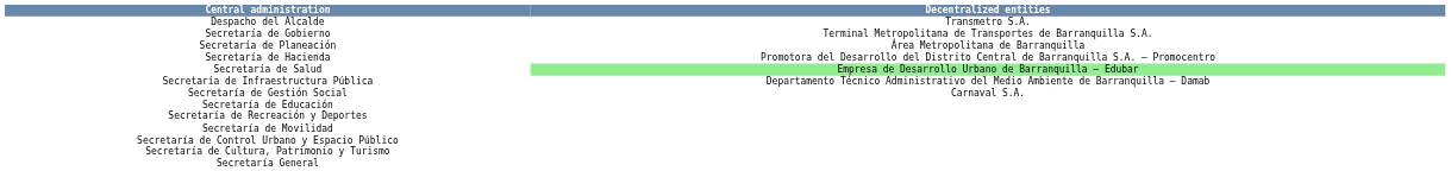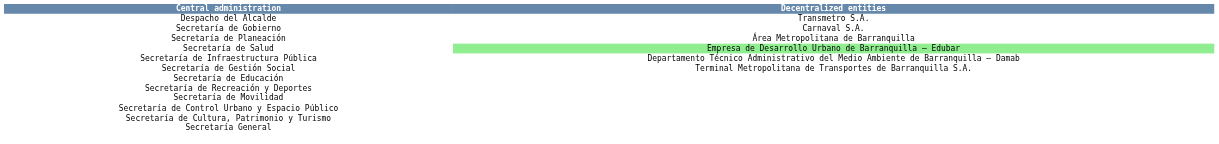Secretaría de Gobierno | Decentralized entities: Terminal Metropolitana de Transportes de Barranquilla S.A. -> Carnaval S.A.
- row: Secretaría de Hacienda | Promotora del Desarrollo del Distrito Central de Barranquilla S.A. – Promocentro
Secretaría de Gestión Social | Decentralized entities: Carnaval S.A. -> Terminal Metropolitana de Transportes de Barranquilla S.A.
